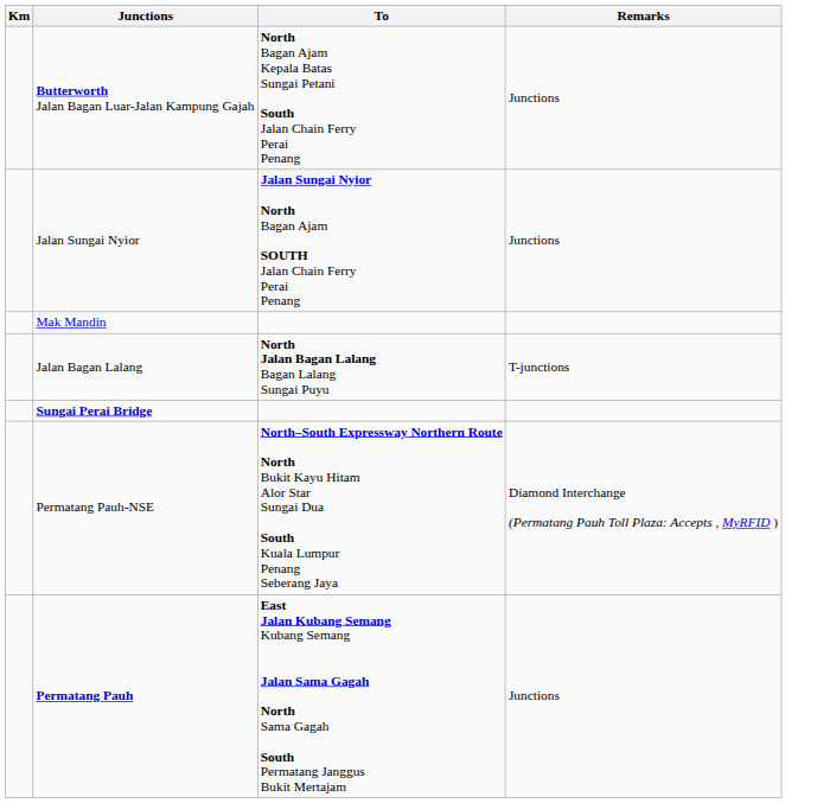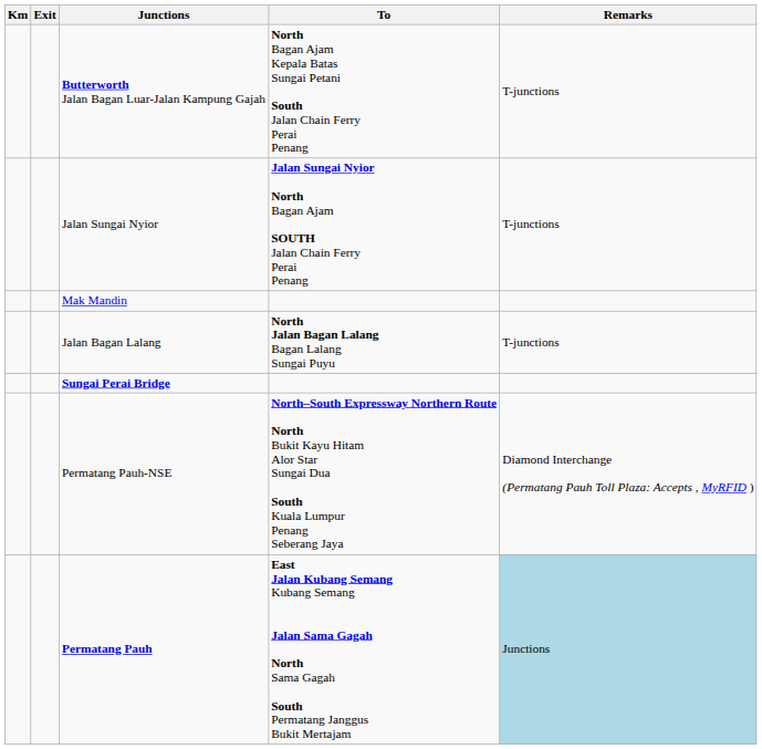+ column: Exit
Butterworth Jalan Bagan Luar-Jalan Kampung Gajah | Remarks: Junctions -> T-junctions
Jalan Sungai Nyior | Remarks: Junctions -> T-junctions
Permatang Pauh | Remarks: no background -> lightblue background
